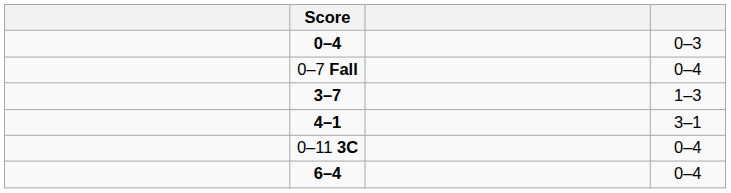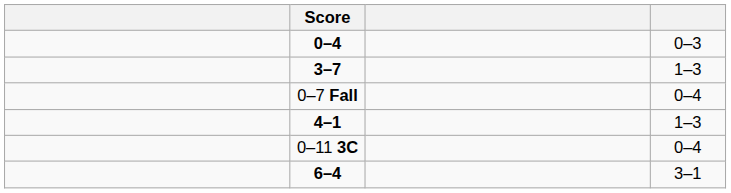rows swapped: 3–7 <-> 0–7 Fall
4–1 | column 4: 3–1 -> 1–3
6–4 | column 4: 0–4 -> 3–1
